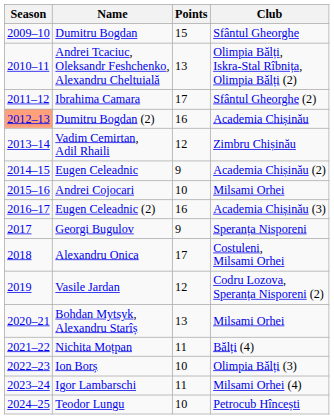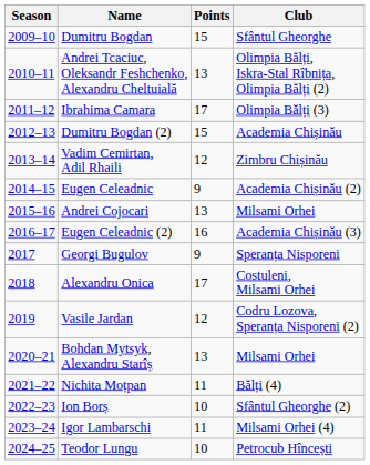Ibrahima Camara | Club: Sfântul Gheorghe (2) -> Olimpia Bălți (3)
Dumitru Bogdan (2) | Season: lightsalmon background -> no background
Dumitru Bogdan (2) | Points: 16 -> 15
Andrei Cojocari | Points: 10 -> 13
Ion Borș | Club: Olimpia Bălți (3) -> Sfântul Gheorghe (2)
